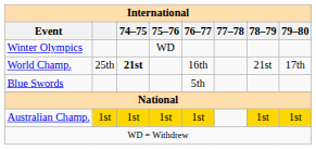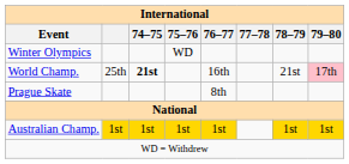World Champ. | 79–80: no background -> pink background
- row: Blue Swords | 5th
+ row: Prague Skate | 8th
